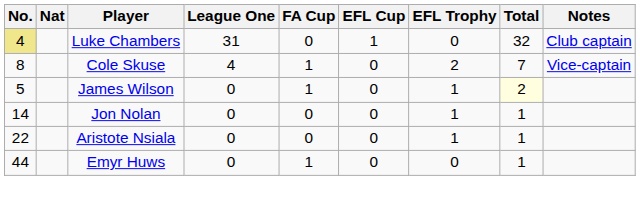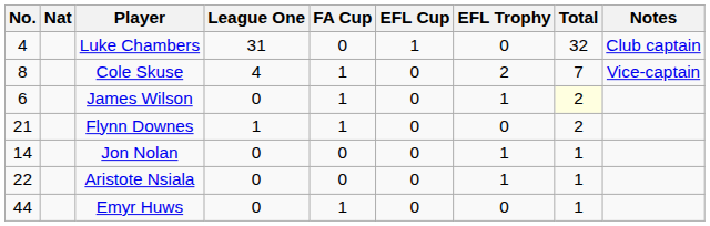Luke Chambers | No.: khaki background -> no background
James Wilson | No.: 5 -> 6
+ row: 21 | Flynn Downes | 1 | 1 | 0 | 0 | 2
